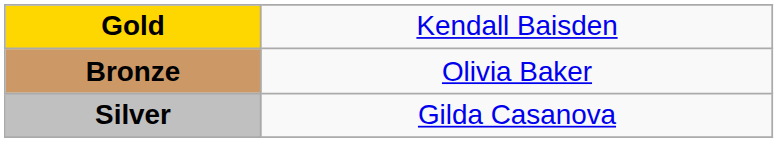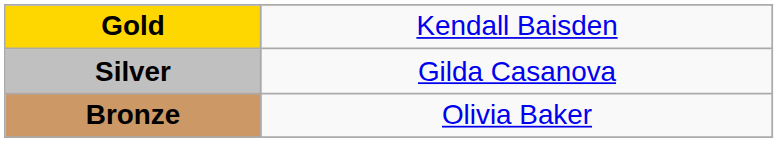rows swapped: Silver <-> Bronze
